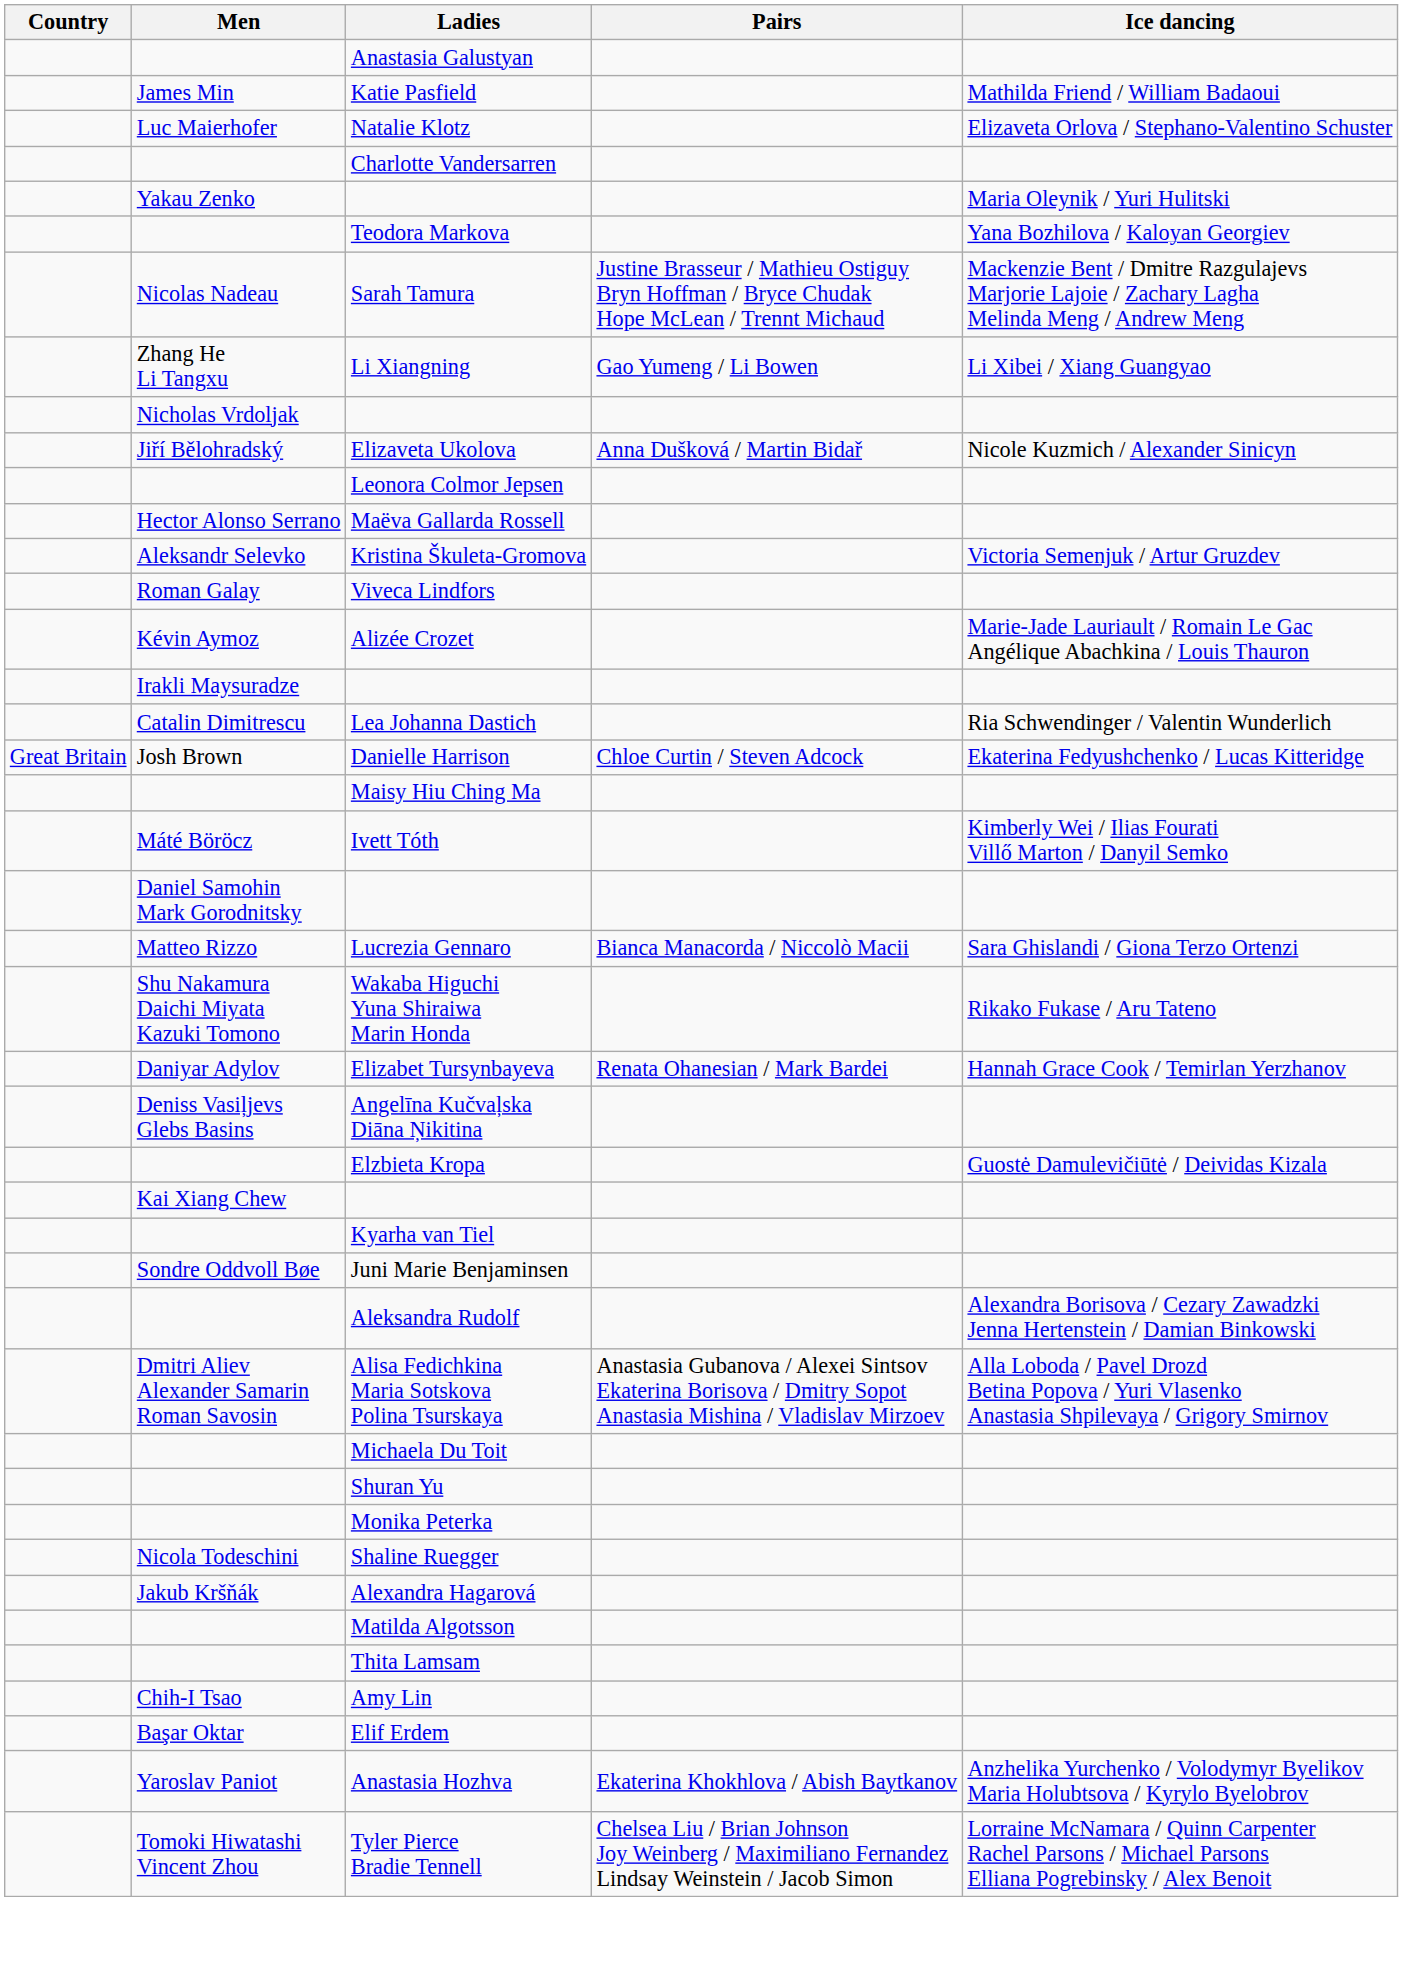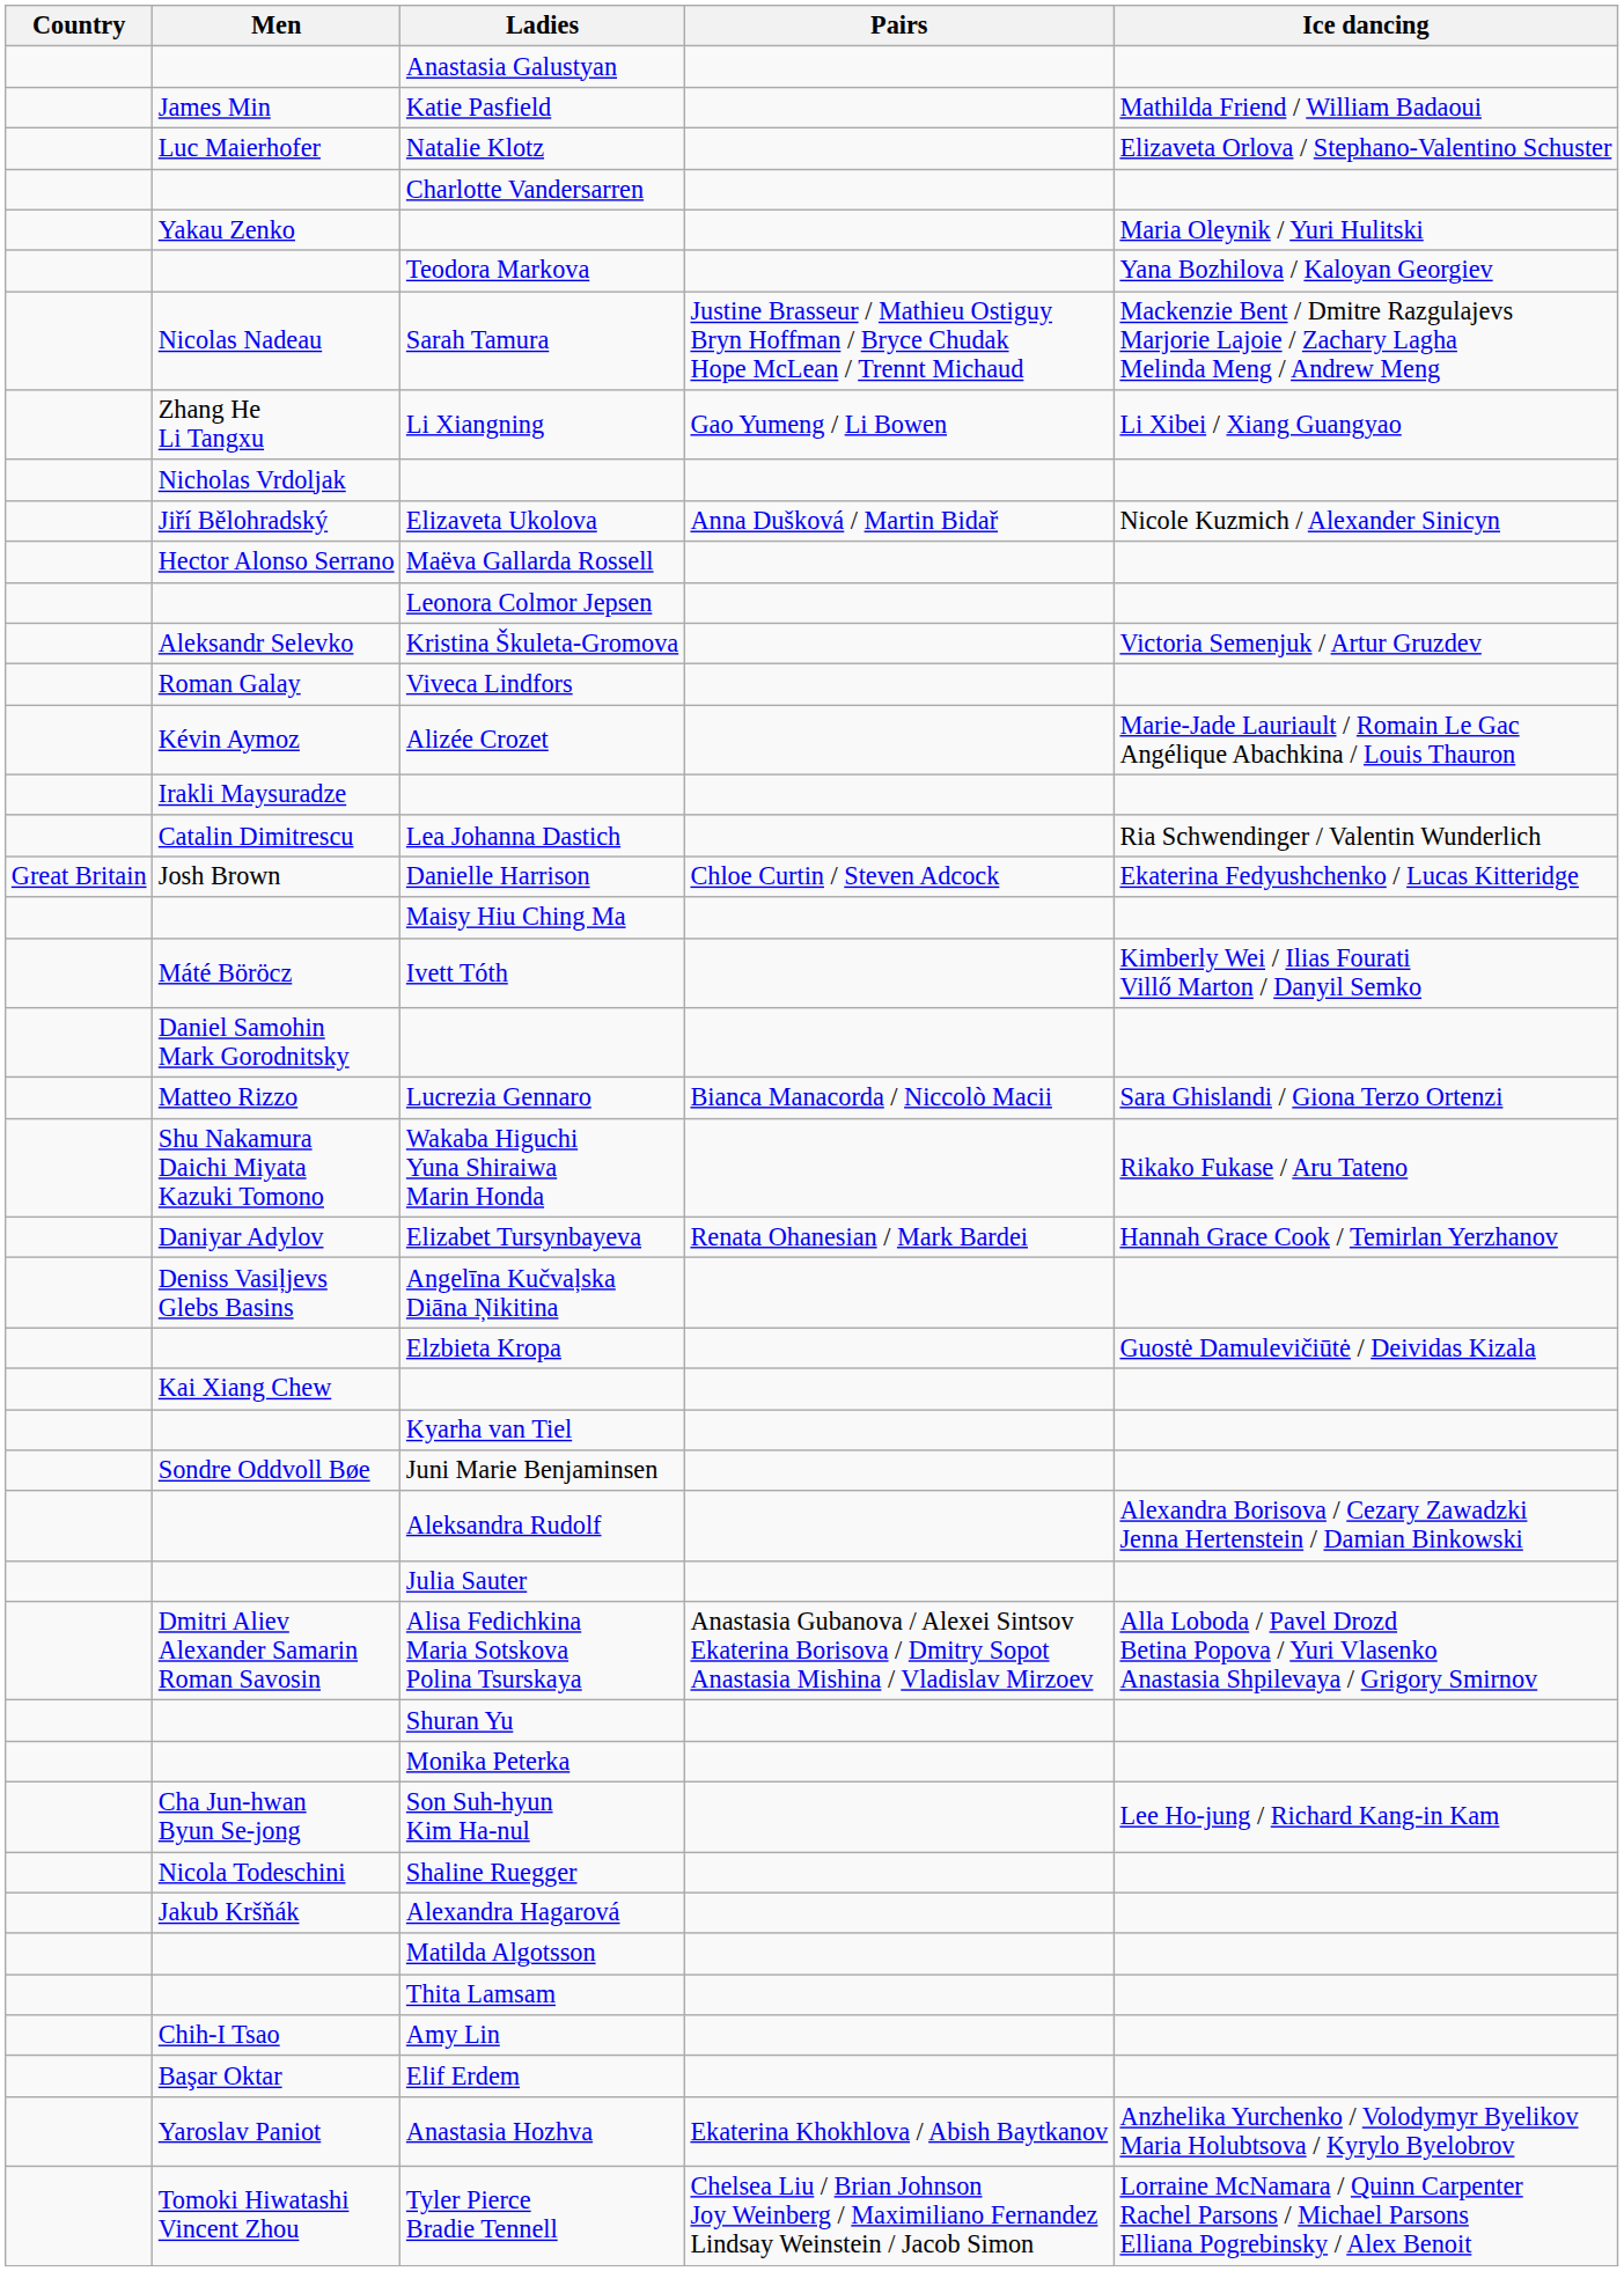rows swapped: Leonora Colmor Jepsen <-> Maëva Gallarda Rossell
+ row: Julia Sauter
- row: Michaela Du Toit
+ row: Cha Jun-hwan Byun Se-jong | Son Suh-hyun Kim Ha-nul | Lee Ho-jung / Richard Kang-in Kam
